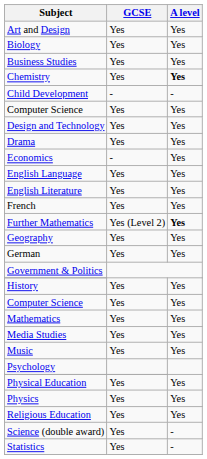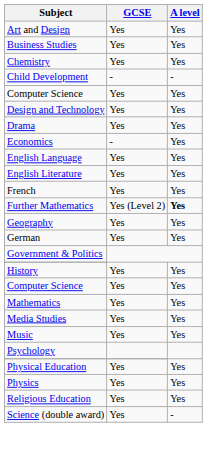- row: Biology | Yes | Yes
Chemistry | A level: bold -> normal
- row: Statistics | Yes | -
